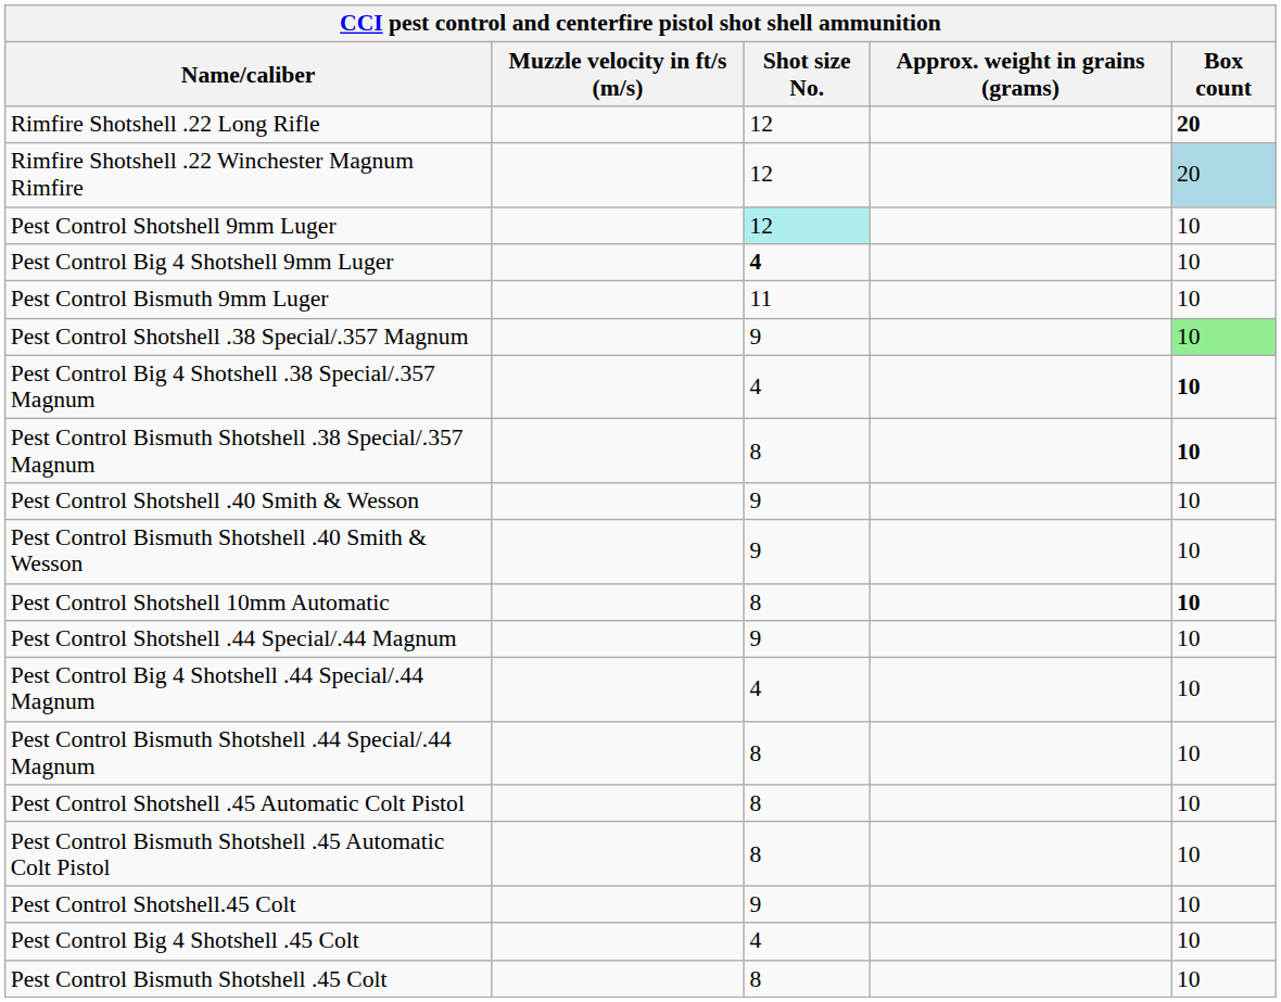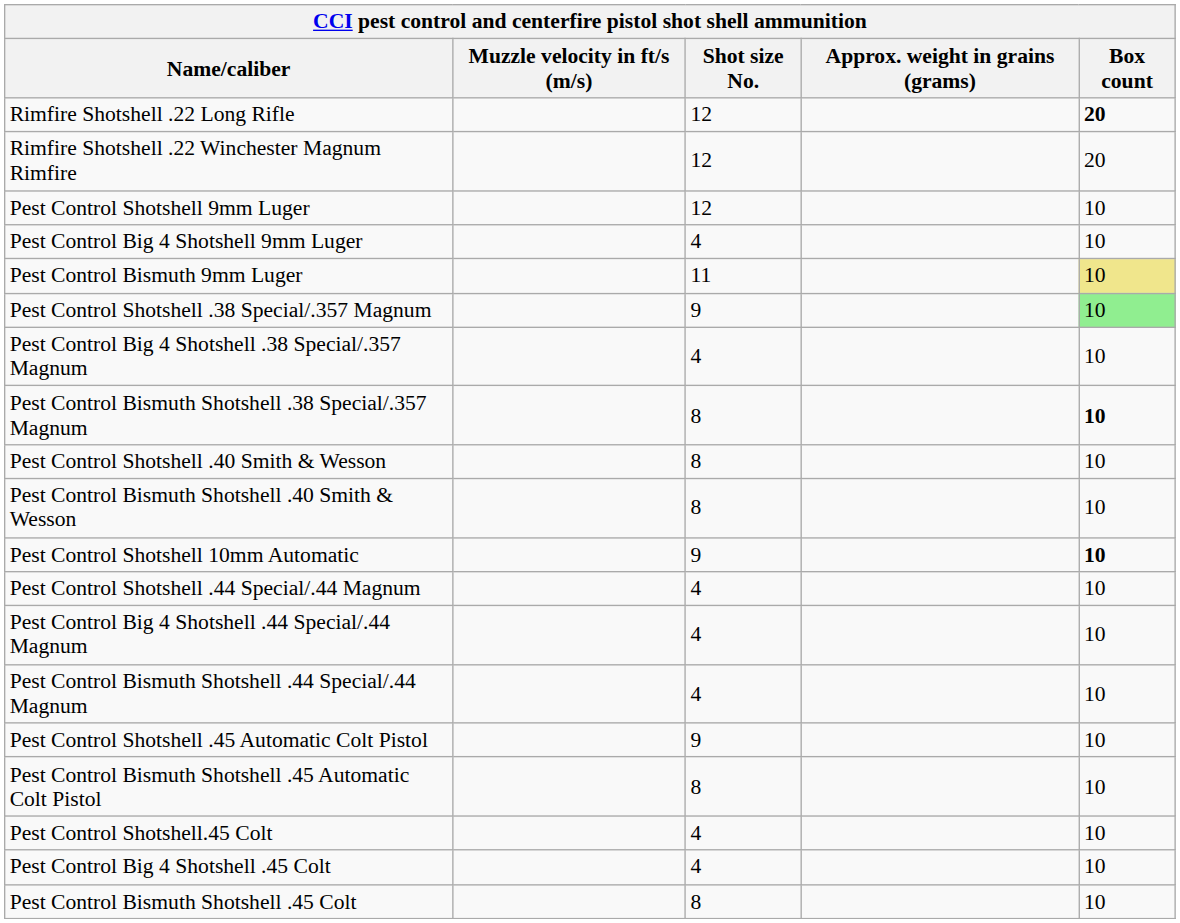Rimfire Shotshell .22 Winchester Magnum Rimfire | Box count: lightblue background -> no background
Pest Control Shotshell 9mm Luger | Shot size No.: paleturquoise background -> no background
Pest Control Big 4 Shotshell 9mm Luger | Shot size No.: bold -> normal
Pest Control Bismuth 9mm Luger | Box count: no background -> khaki background
Pest Control Big 4 Shotshell .38 Special/.357 Magnum | Box count: bold -> normal
Pest Control Shotshell .40 Smith & Wesson | Shot size No.: 9 -> 8
Pest Control Bismuth Shotshell .40 Smith & Wesson | Shot size No.: 9 -> 8
Pest Control Shotshell 10mm Automatic | Shot size No.: 8 -> 9
Pest Control Shotshell .44 Special/.44 Magnum | Shot size No.: 9 -> 4
Pest Control Bismuth Shotshell .44 Special/.44 Magnum | Shot size No.: 8 -> 4
Pest Control Shotshell .45 Automatic Colt Pistol | Shot size No.: 8 -> 9
Pest Control Shotshell.45 Colt | Shot size No.: 9 -> 4
